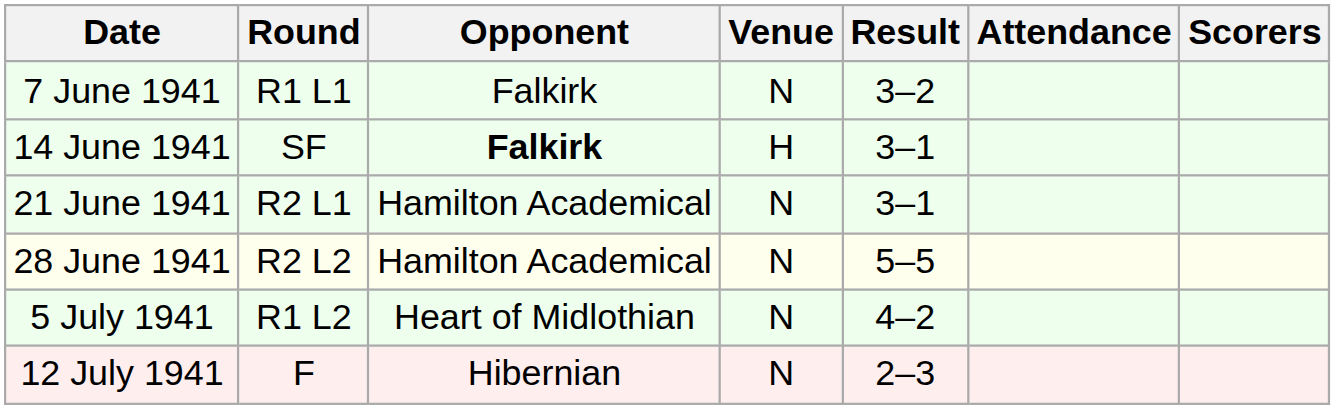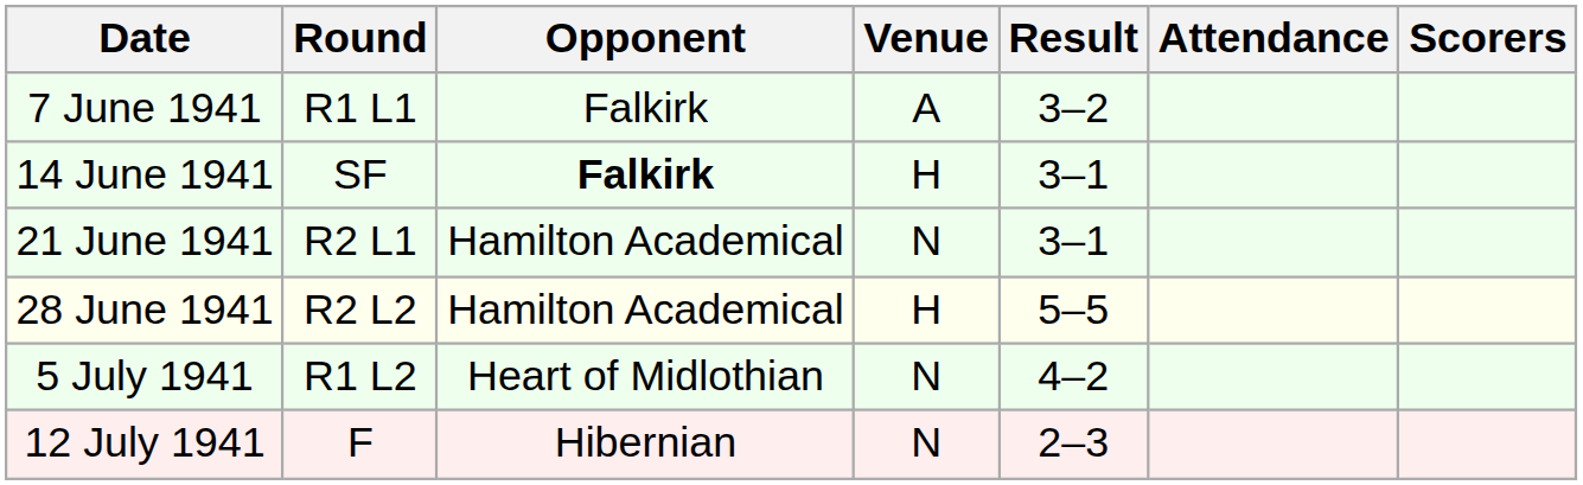7 June 1941 | Venue: N -> A
28 June 1941 | Venue: N -> H
